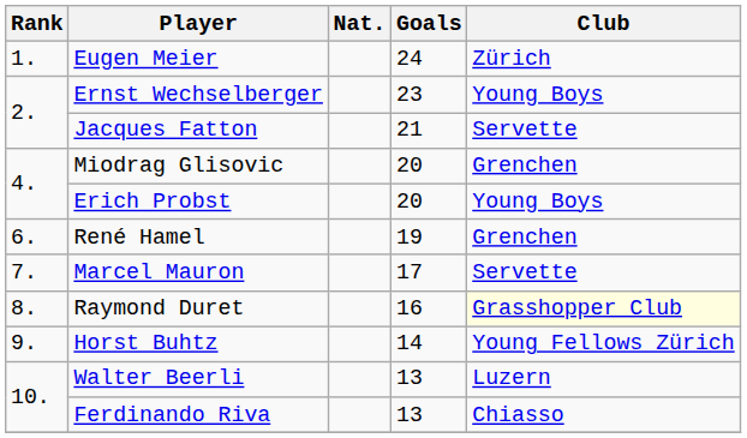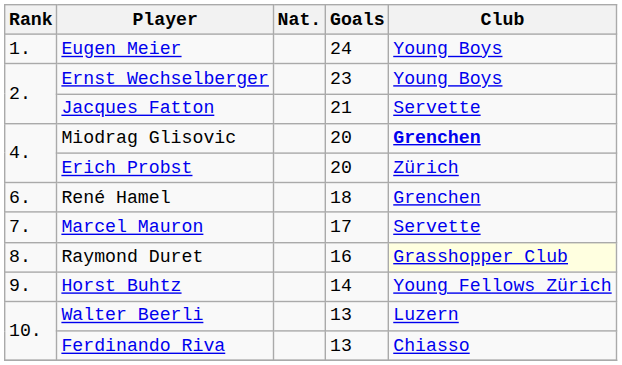Eugen Meier | Club: Zürich -> Young Boys
Miodrag Glisovic | Club: normal -> bold
Erich Probst | Club: Young Boys -> Zürich
René Hamel | Goals: 19 -> 18
